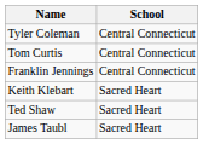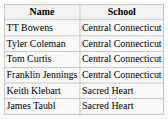+ row: TT Bowens | Central Connecticut
- row: Ted Shaw | Sacred Heart
